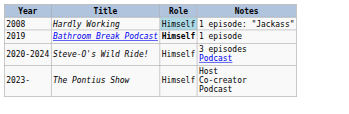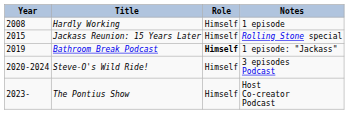Hardly Working | Role: lightblue background -> no background
Hardly Working | Notes: 1 episode: "Jackass" -> 1 episode
+ row: 2015 | Jackass Reunion: 15 Years Later | Himself | Rolling Stone special
Bathroom Break Podcast | Notes: 1 episode -> 1 episode: "Jackass"
